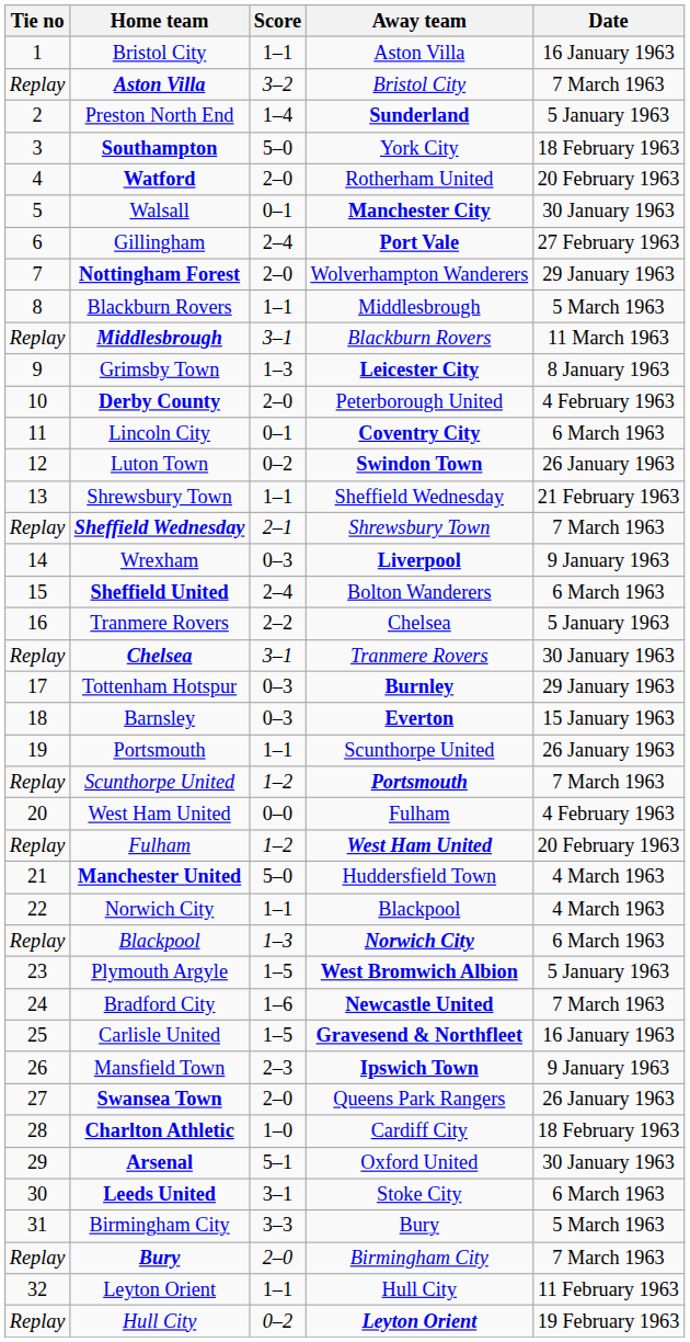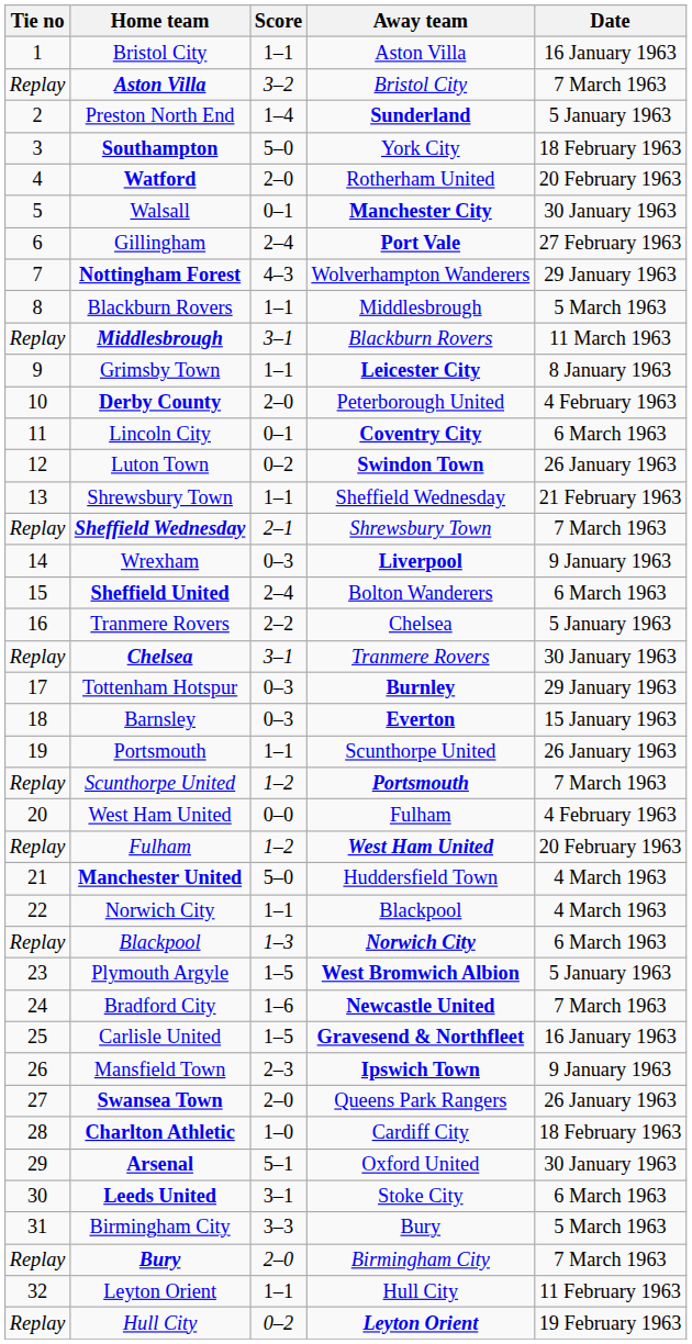Nottingham Forest | Score: 2–0 -> 4–3
Grimsby Town | Score: 1–3 -> 1–1
